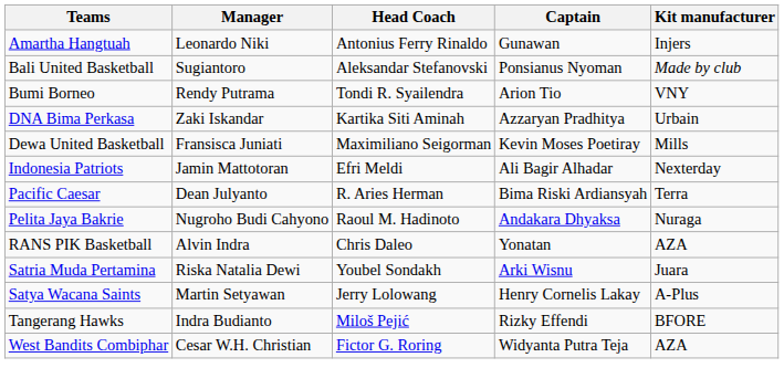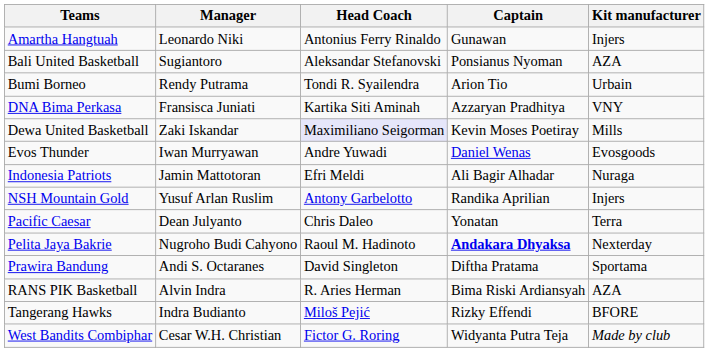Bali United Basketball | Kit manufacturer: Made by club -> AZA
Bumi Borneo | Kit manufacturer: VNY -> Urbain
DNA Bima Perkasa | Manager: Zaki Iskandar -> Fransisca Juniati
DNA Bima Perkasa | Kit manufacturer: Urbain -> VNY
Dewa United Basketball | Manager: Fransisca Juniati -> Zaki Iskandar
Dewa United Basketball | Head Coach: no background -> lavender background
+ row: Evos Thunder | Iwan Murryawan | Andre Yuwadi | Daniel Wenas | Evosgoods
Indonesia Patriots | Kit manufacturer: Nexterday -> Nuraga
+ row: NSH Mountain Gold | Yusuf Arlan Ruslim | Antony Garbelotto | Randika Aprilian | Injers
Pacific Caesar | Head Coach: R. Aries Herman -> Chris Daleo
Pacific Caesar | Captain: Bima Riski Ardiansyah -> Yonatan
Pelita Jaya Bakrie | Captain: normal -> bold
Pelita Jaya Bakrie | Kit manufacturer: Nuraga -> Nexterday
+ row: Prawira Bandung | Andi S. Octaranes | David Singleton | Diftha Pratama | Sportama
RANS PIK Basketball | Head Coach: Chris Daleo -> R. Aries Herman
RANS PIK Basketball | Captain: Yonatan -> Bima Riski Ardiansyah
- row: Satria Muda Pertamina | Riska Natalia Dewi | Youbel Sondakh | Arki Wisnu | Juara
- row: Satya Wacana Saints | Martin Setyawan | Jerry Lolowang | Henry Cornelis Lakay | A-Plus
West Bandits Combiphar | Kit manufacturer: AZA -> Made by club
